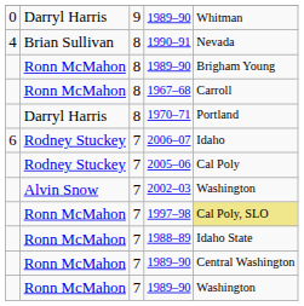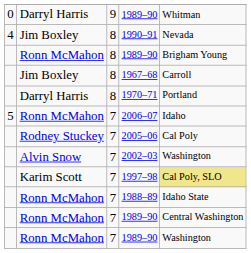1990–91 | column 2: Brian Sullivan -> Jim Boxley
1967–68 | column 2: Ronn McMahon -> Jim Boxley
2006–07 | column 1: 6 -> 5
2006–07 | column 2: Rodney Stuckey -> Ronn McMahon
1997–98 | column 2: Ronn McMahon -> Karim Scott
